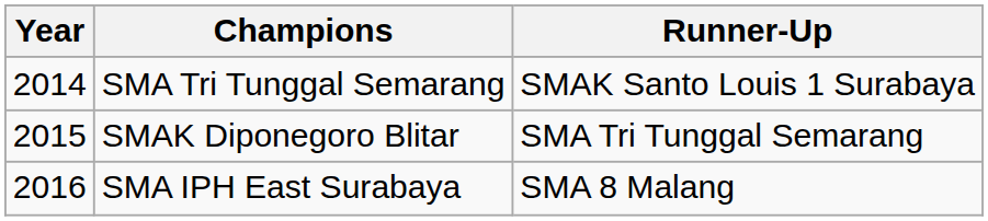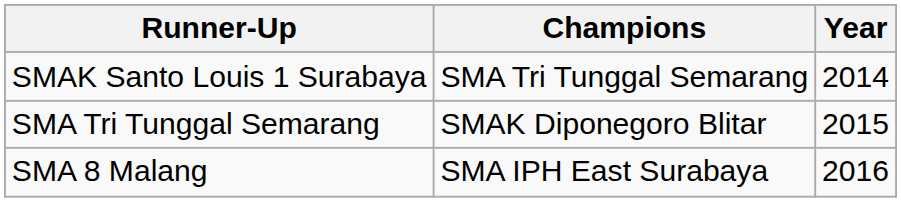columns swapped: Year <-> Runner-Up
